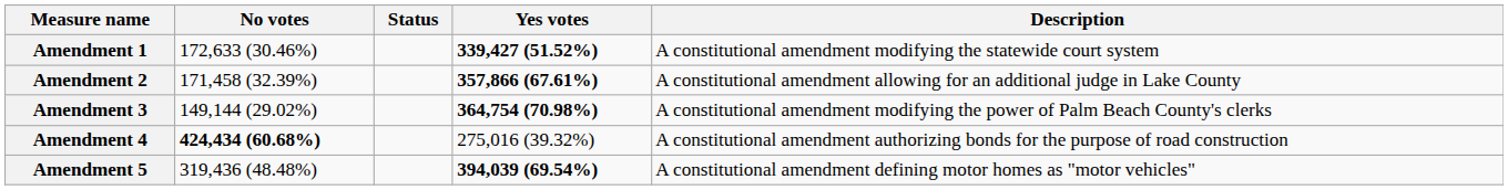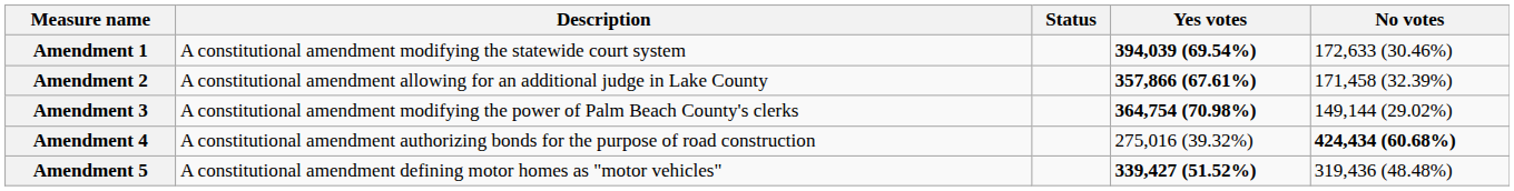columns swapped: Description <-> No votes
Amendment 1 | Yes votes: 339,427 (51.52%) -> 394,039 (69.54%)
Amendment 5 | Yes votes: 394,039 (69.54%) -> 339,427 (51.52%)
